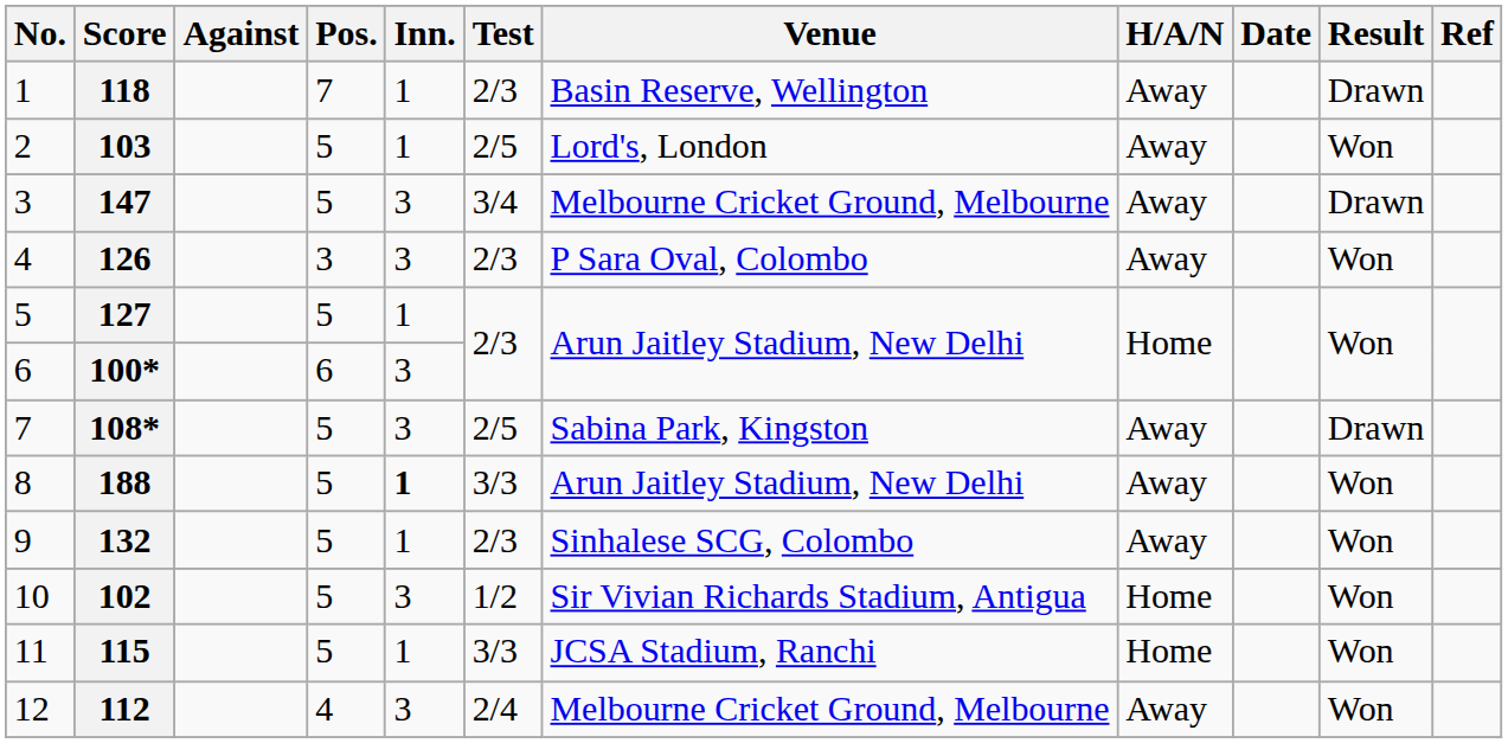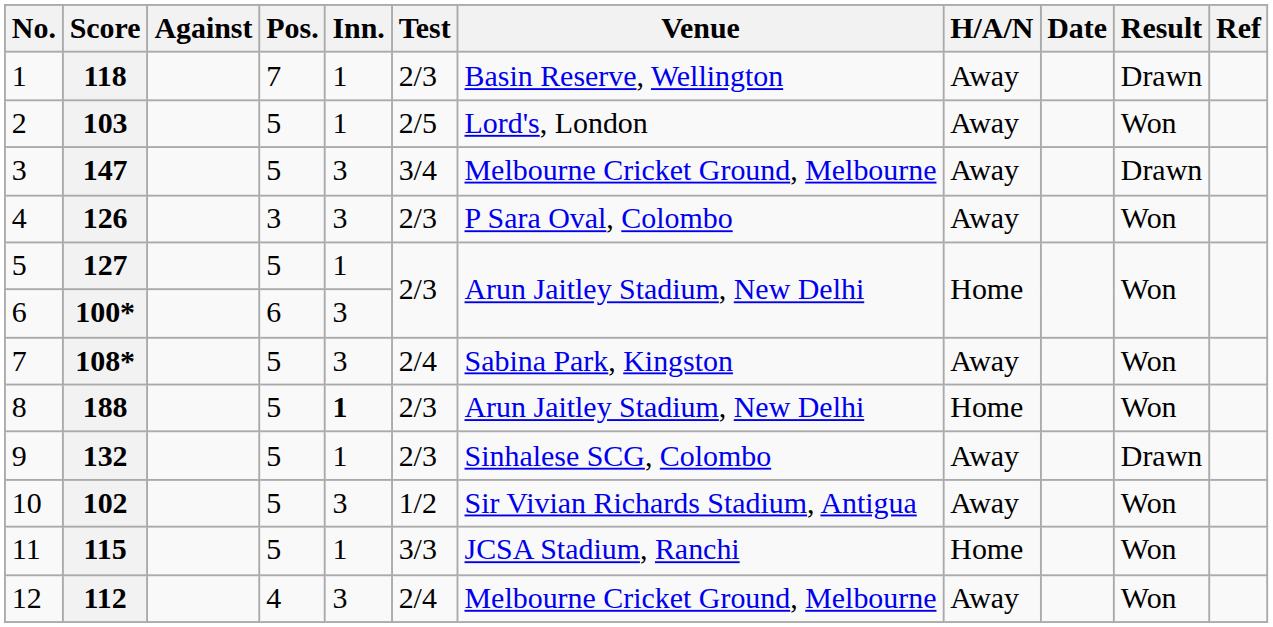108* | Test: 2/5 -> 2/4
108* | Result: Drawn -> Won
188 | Test: 3/3 -> 2/3
188 | H/A/N: Away -> Home
132 | Result: Won -> Drawn
102 | H/A/N: Home -> Away
